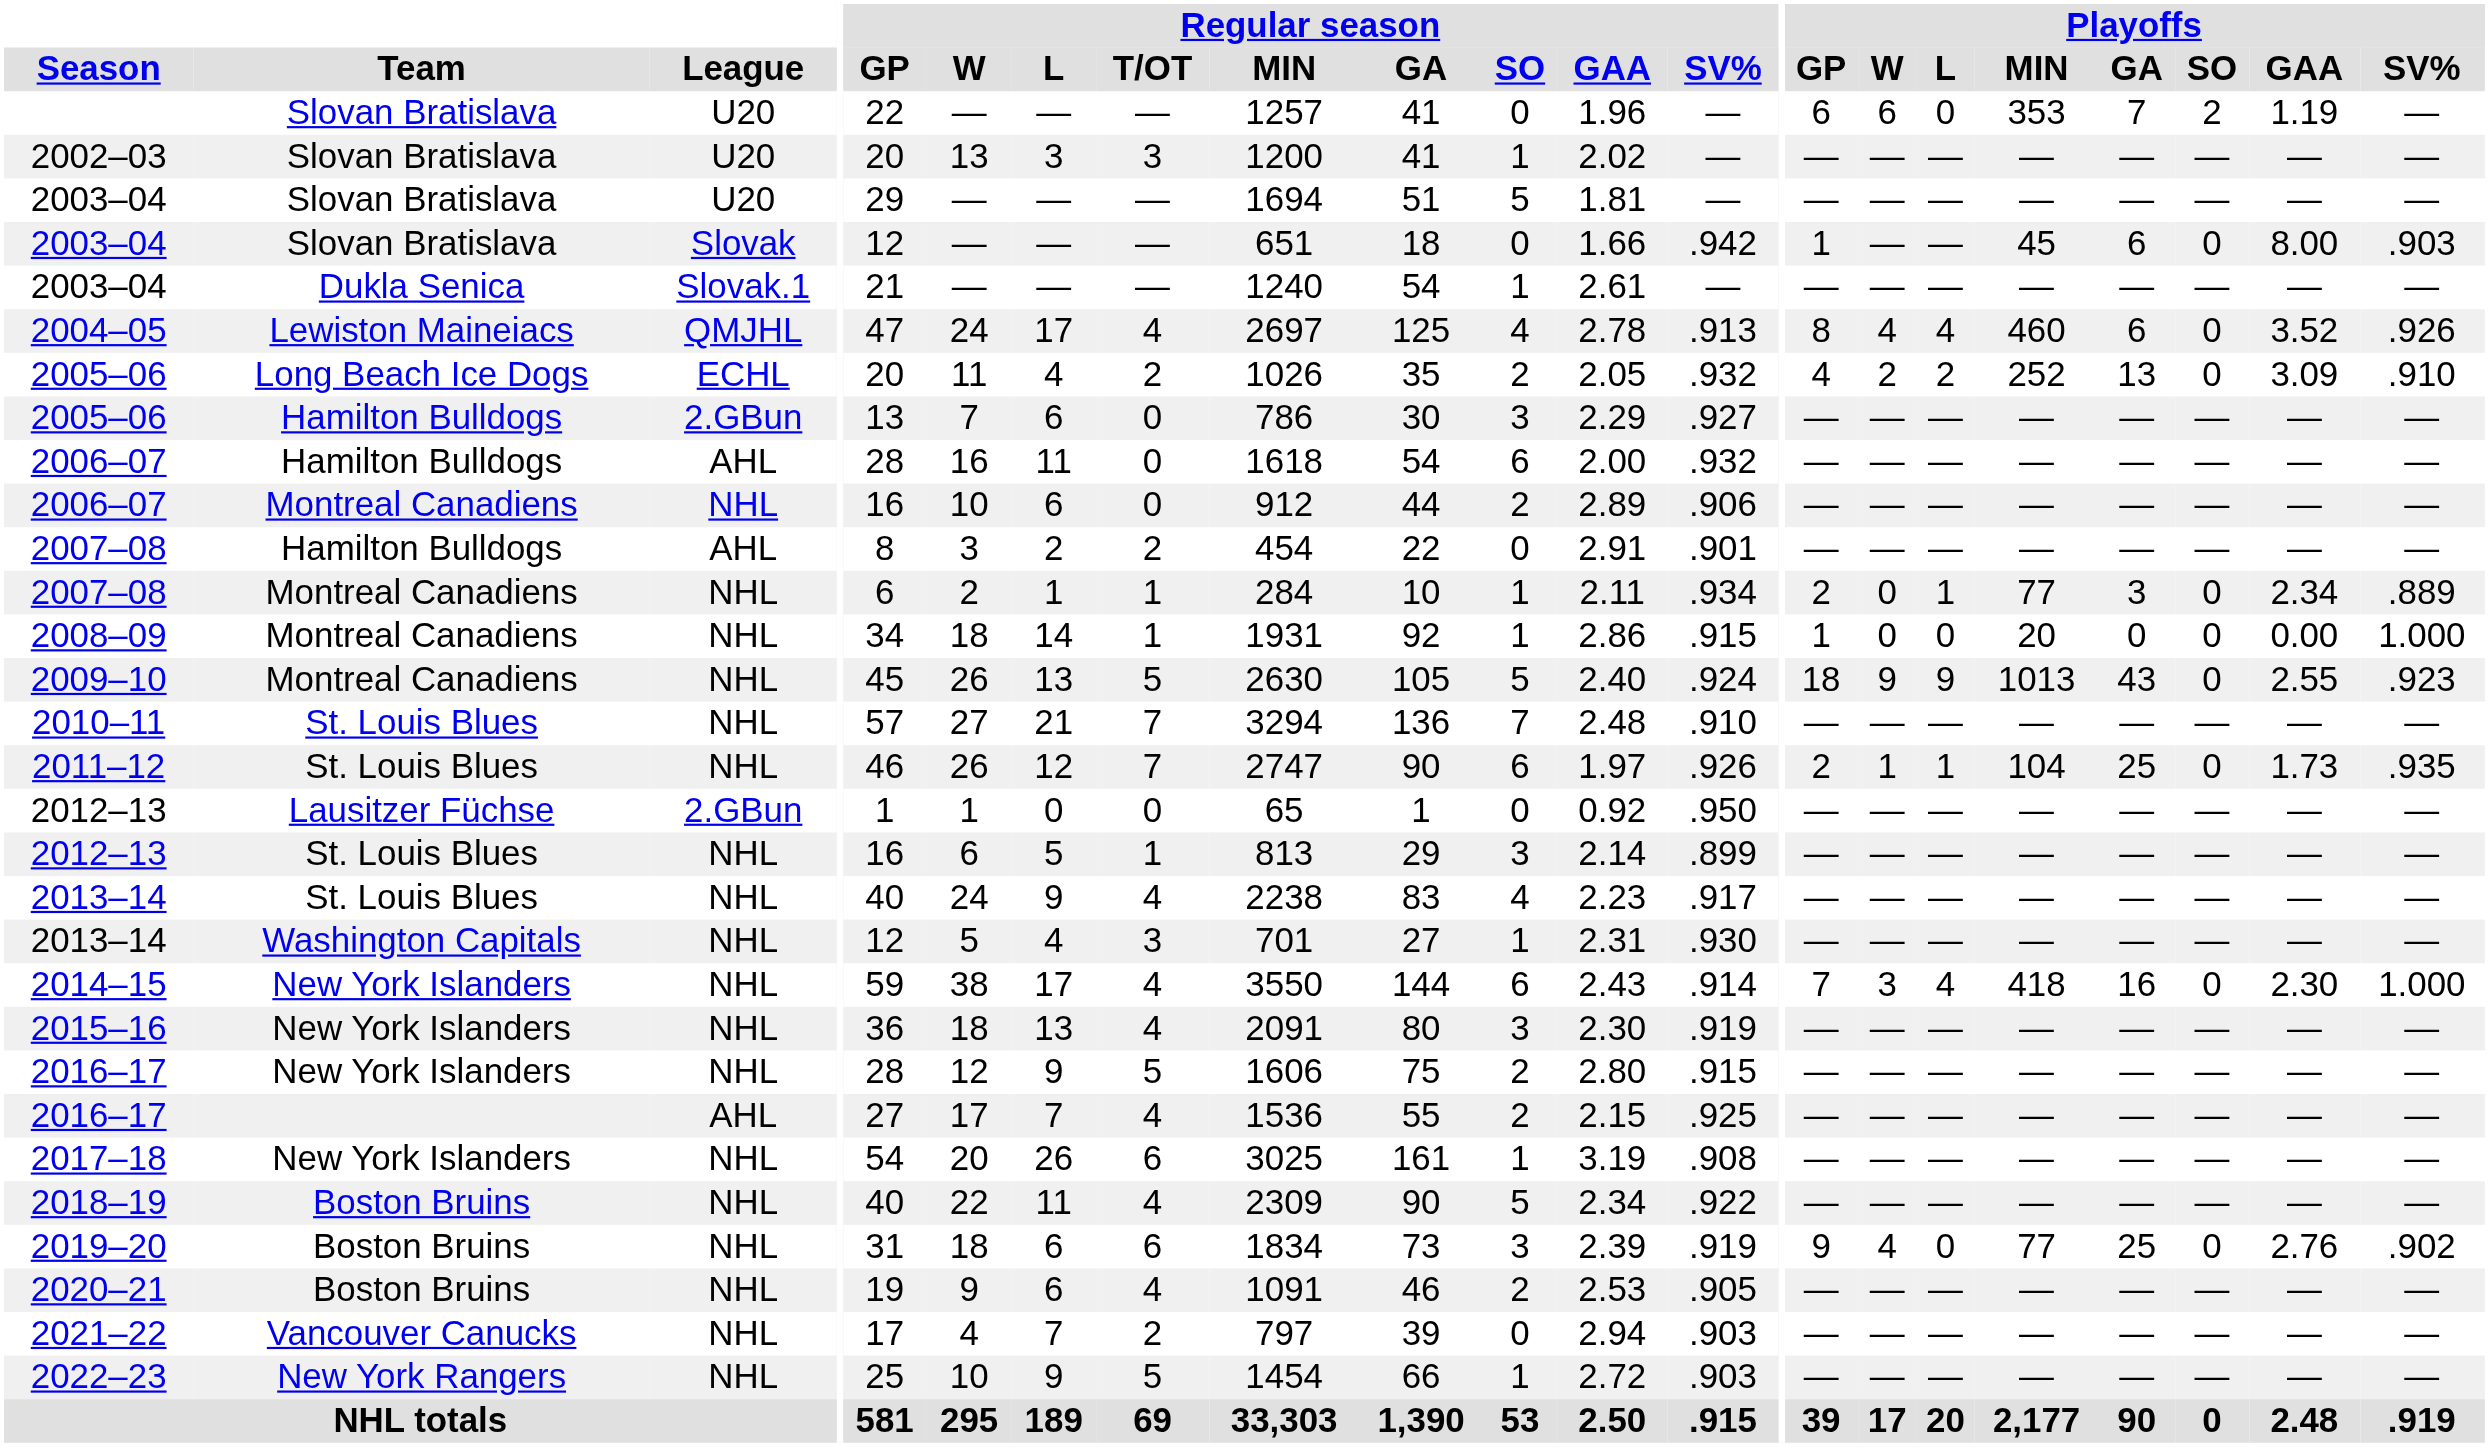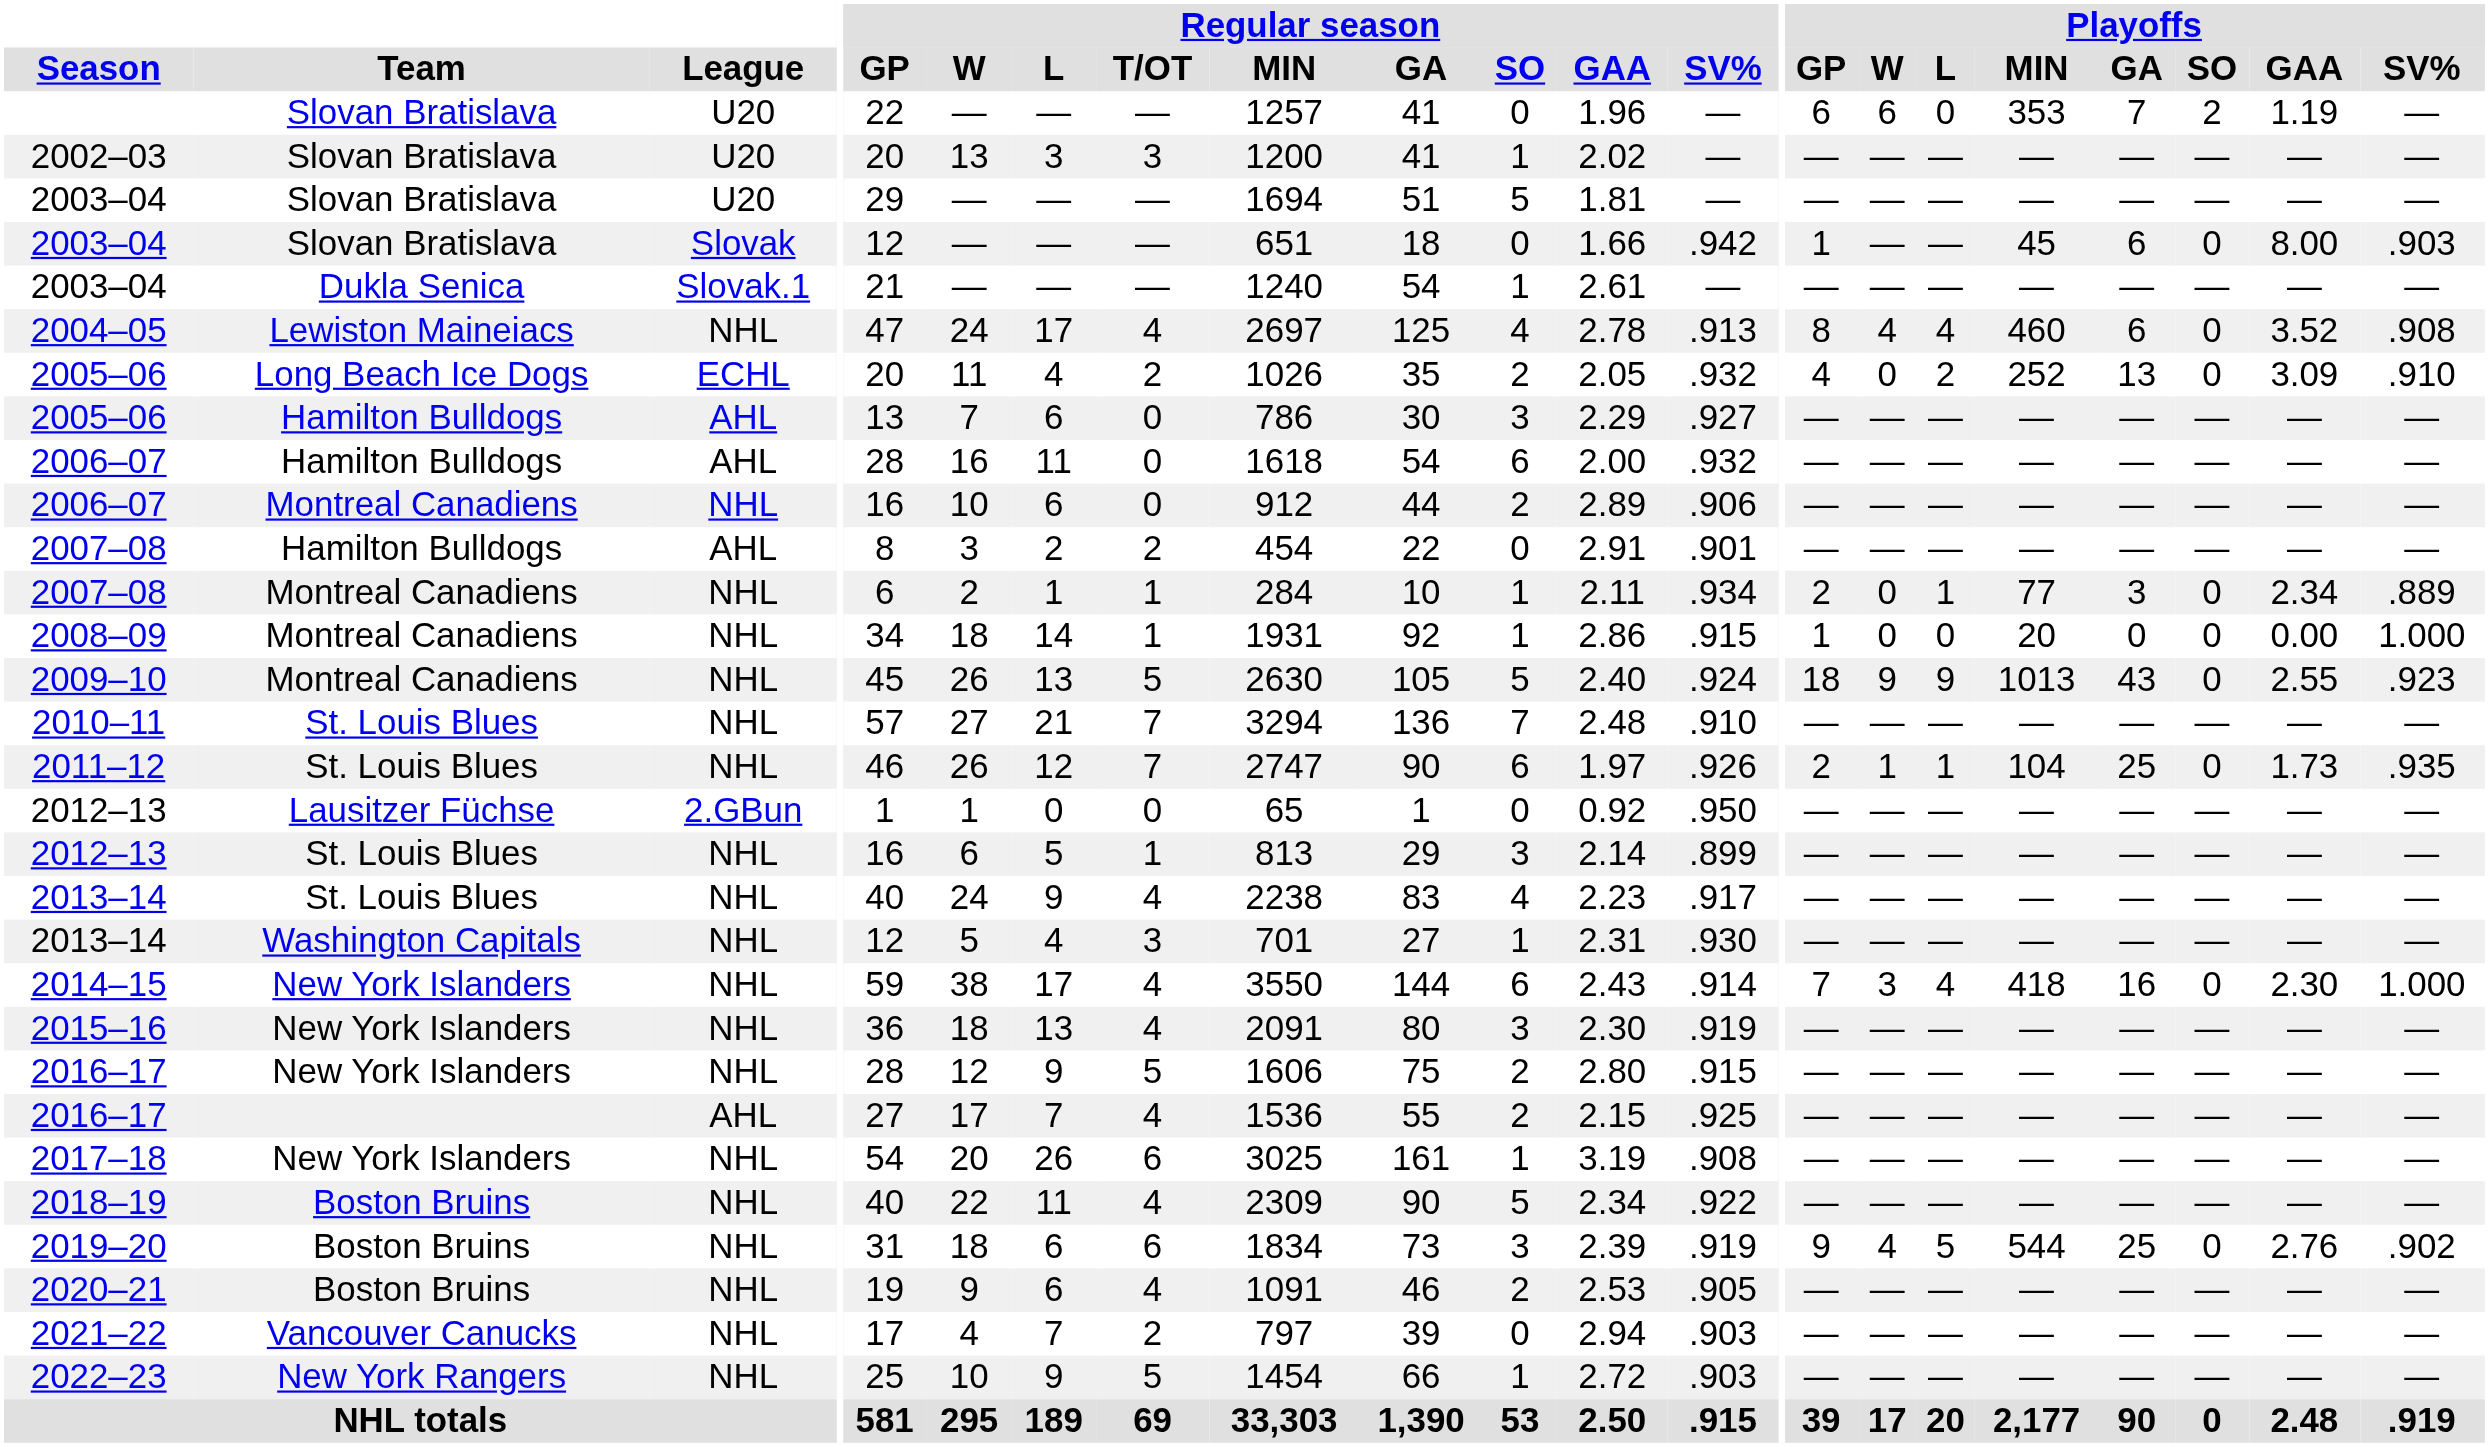2004–05 | League: QMJHL -> NHL
2004–05 | Playoffs / SV%: .926 -> .908
2005–06 / Long Beach Ice Dogs | Playoffs / W: 2 -> 0
2005–06 / Hamilton Bulldogs | League: 2.GBun -> AHL
2019–20 | Playoffs / L: 0 -> 5
2019–20 | Playoffs / MIN: 77 -> 544
